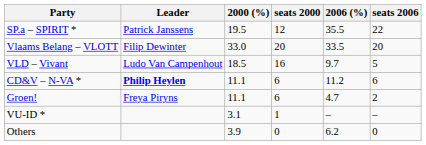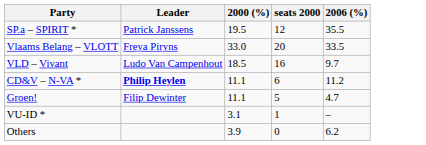- column: seats 2006 | 22 | 20 | 5 | 6 | 2 | – | 0
Vlaams Belang – VLOTT | Leader: Filip Dewinter -> Freya Piryns
Groen! | Leader: Freya Piryns -> Filip Dewinter
Groen! | seats 2000: 6 -> 5
